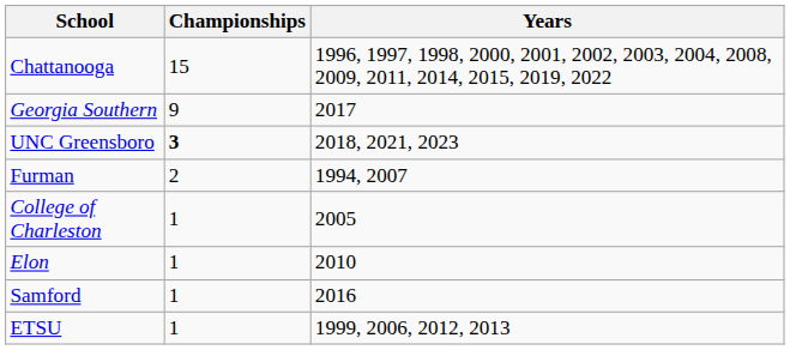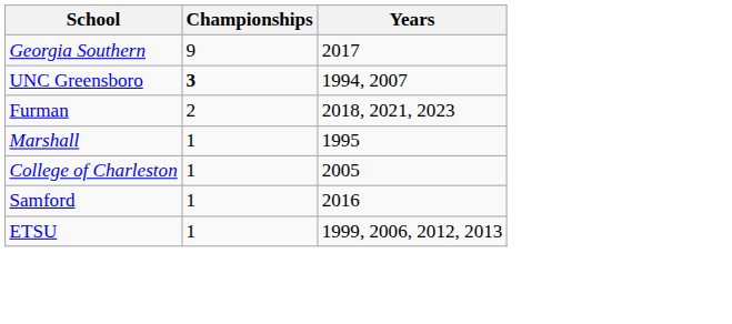- row: Chattanooga | 15 | 1996, 1997, 1998, 2000, 2001, 2002, 2003, 2004, 2008, 2009, 2011, 2014, 2015, 2019, 2022
UNC Greensboro | Years: 2018, 2021, 2023 -> 1994, 2007
Furman | Years: 1994, 2007 -> 2018, 2021, 2023
+ row: Marshall | 1 | 1995
- row: Elon | 1 | 2010
